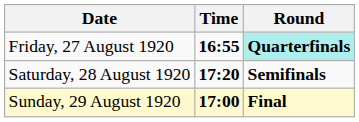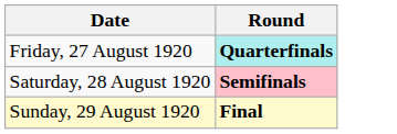- column: Time | 16:55 | 17:20 | 17:00
Saturday, 28 August 1920 | Round: no background -> pink background
